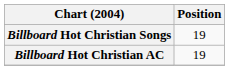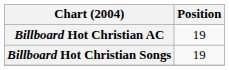rows swapped: Billboard Hot Christian AC <-> Billboard Hot Christian Songs
